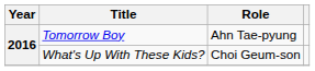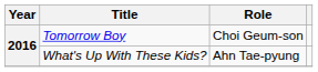Tomorrow Boy | Role: Ahn Tae-pyung -> Choi Geum-son
What's Up With These Kids? | Role: Choi Geum-son -> Ahn Tae-pyung
